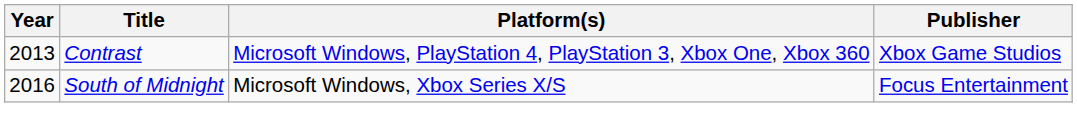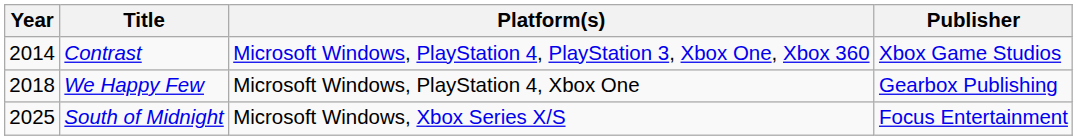Contrast | Year: 2013 -> 2014
+ row: 2018 | We Happy Few | Microsoft Windows, PlayStation 4, Xbox One | Gearbox Publishing
South of Midnight | Year: 2016 -> 2025
